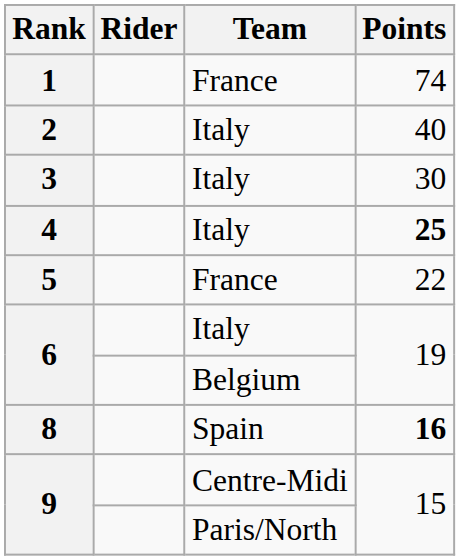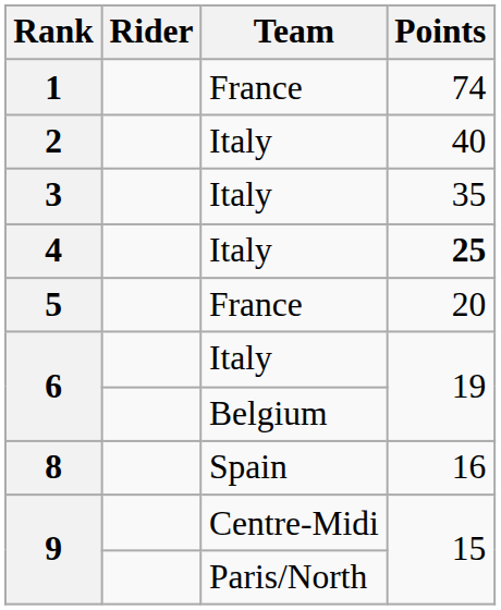3 | Points: 30 -> 35
5 | Points: 22 -> 20
8 | Points: bold -> normal
